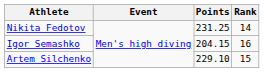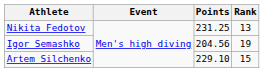Nikita Fedotov | Rank: 14 -> 13
Igor Semashko | Points: 204.15 -> 204.56
Igor Semashko | Rank: 16 -> 19
